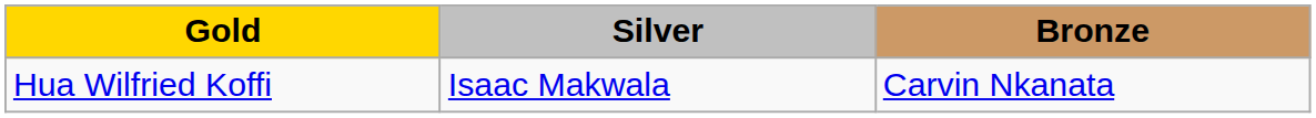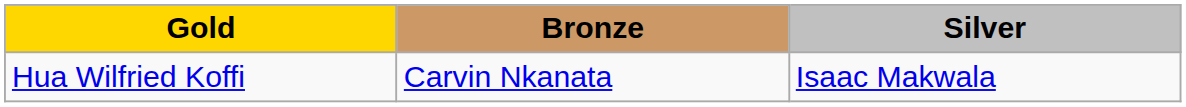columns swapped: Silver <-> Bronze
